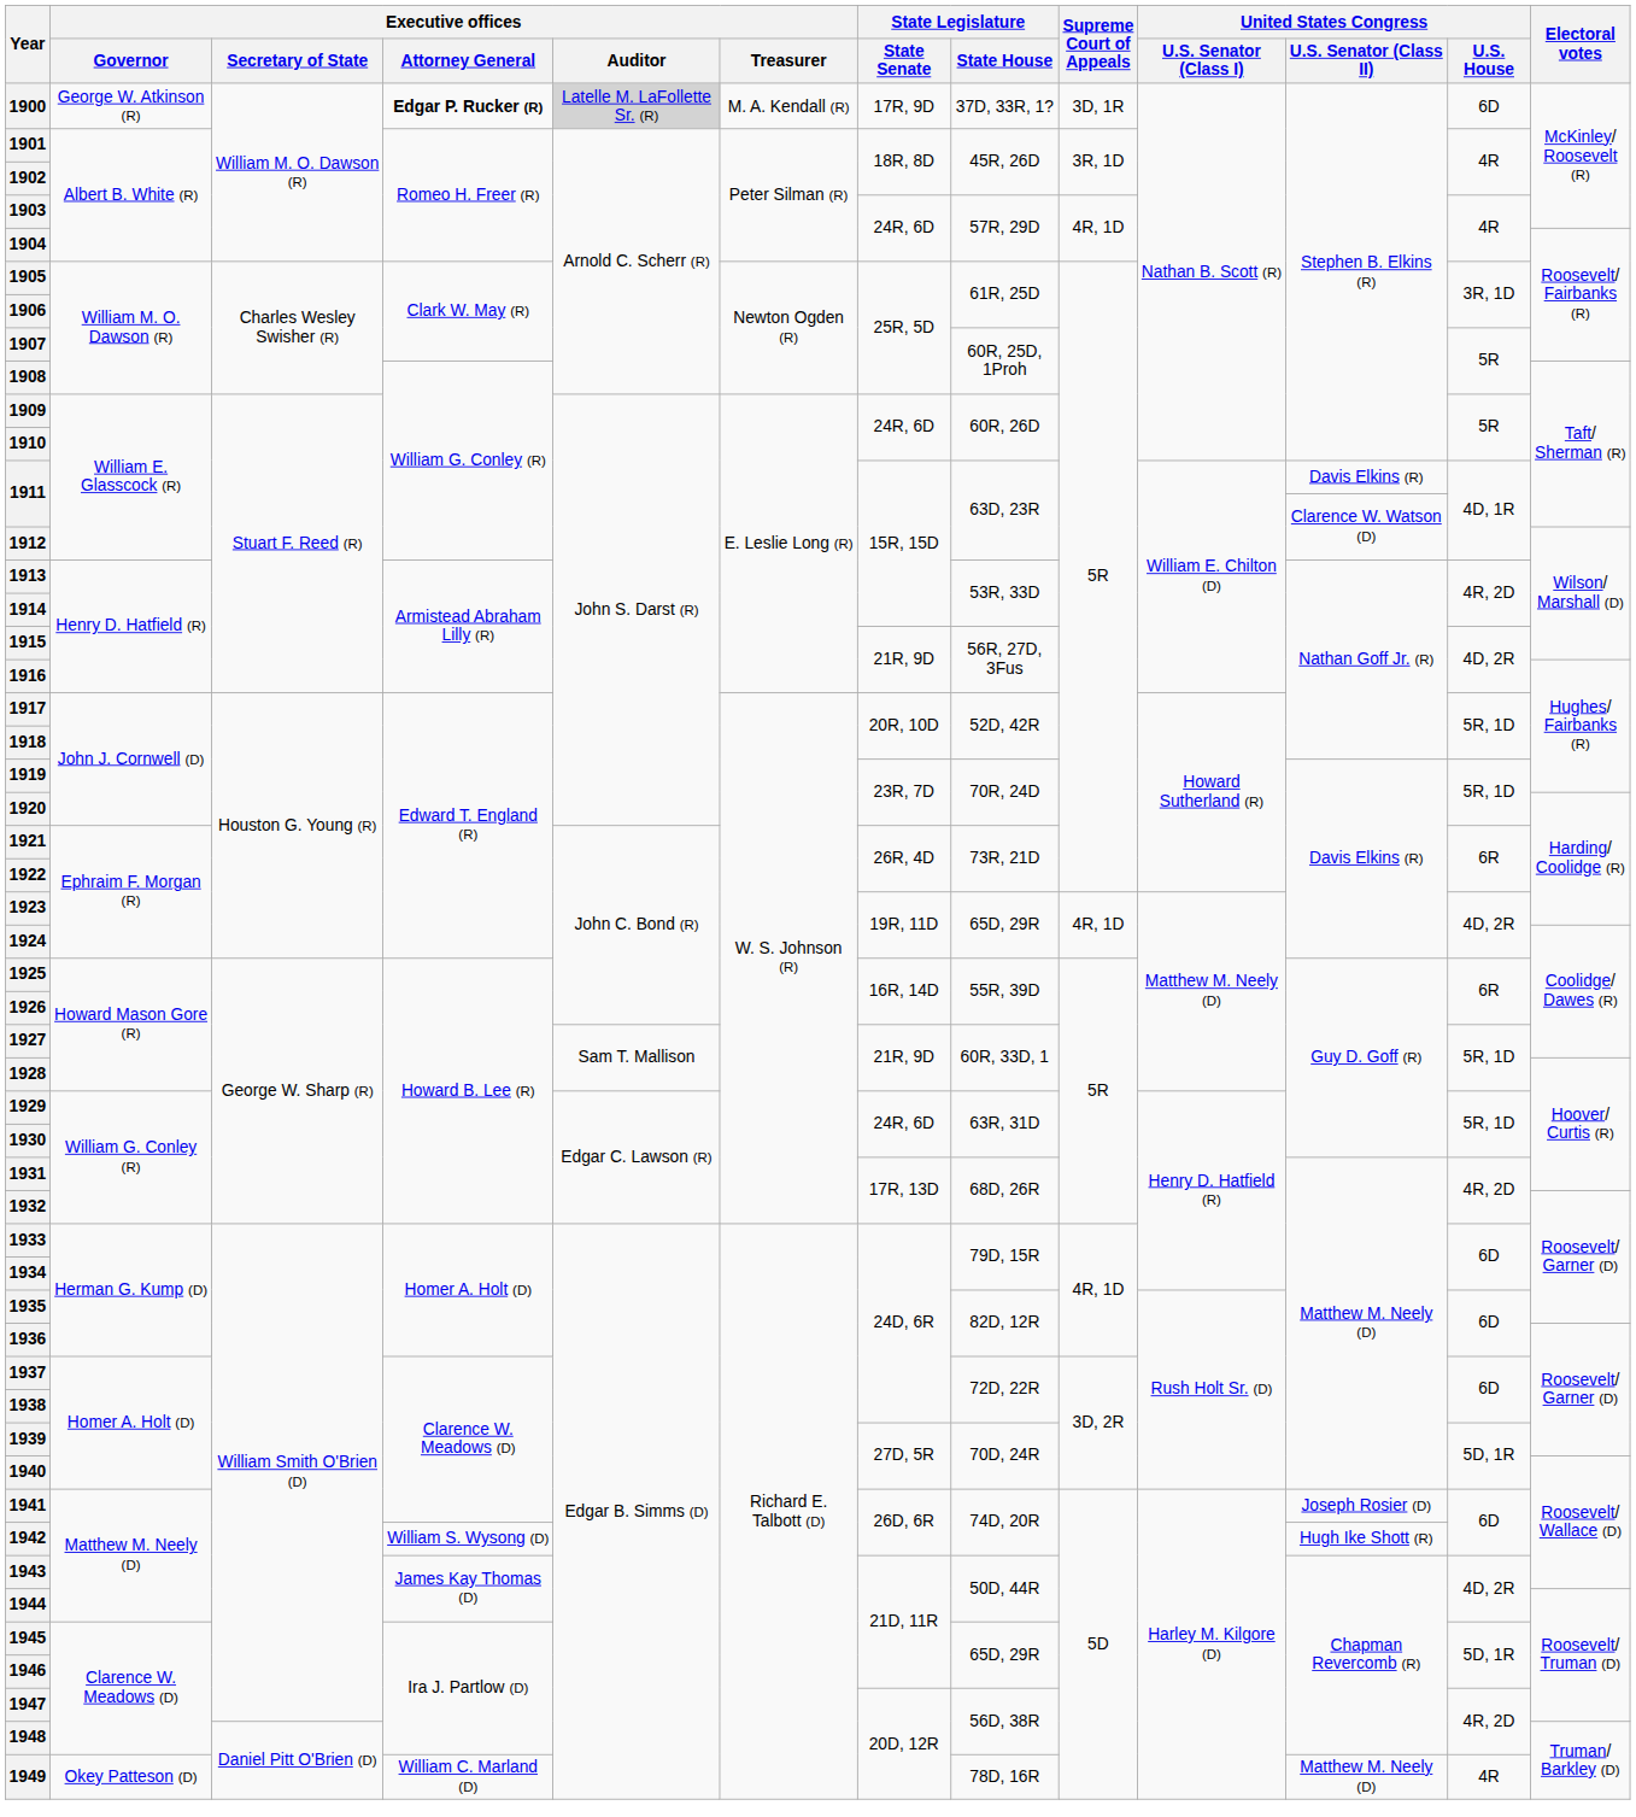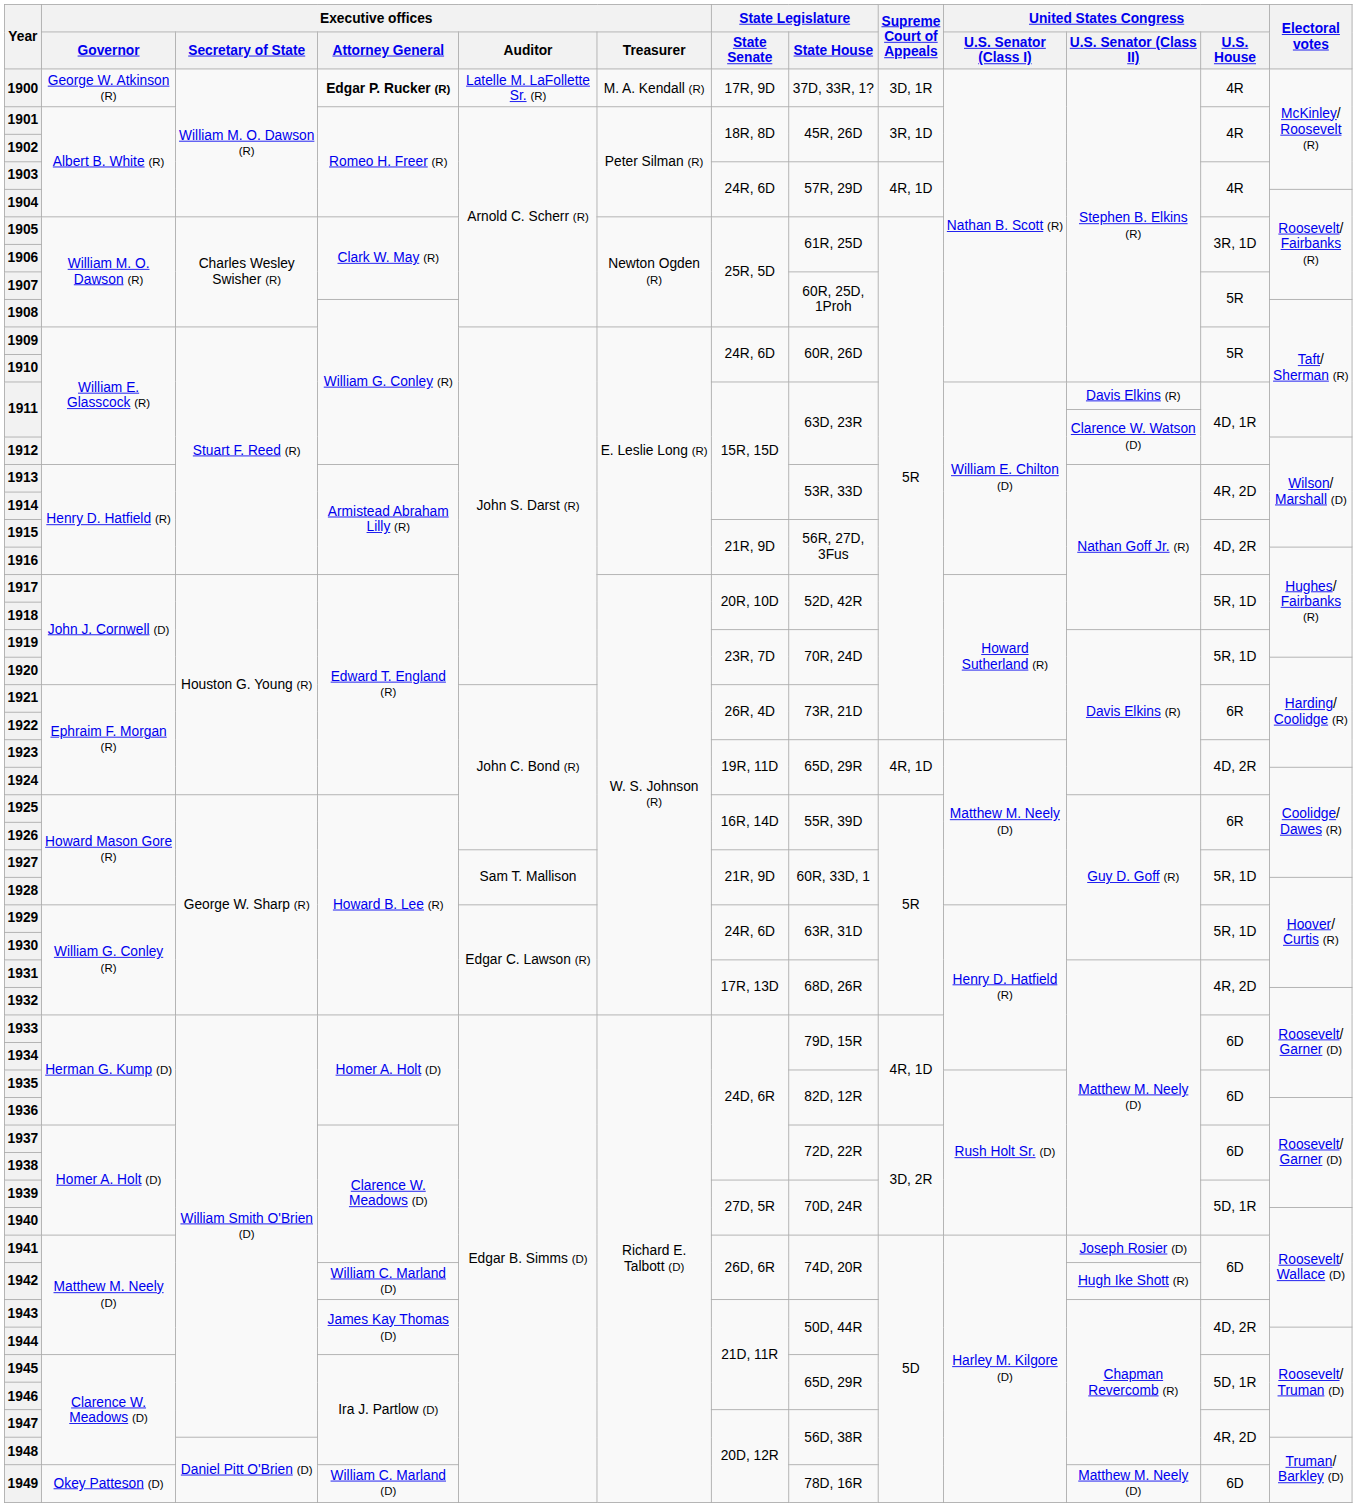1900 | Executive offices / Auditor: lightgrey background -> no background
1900 | United States Congress / U.S. House: 6D -> 4R
1942 | Executive offices / Attorney General: William S. Wysong (D) -> William C. Marland (D)
1949 | United States Congress / U.S. House: 4R -> 6D
